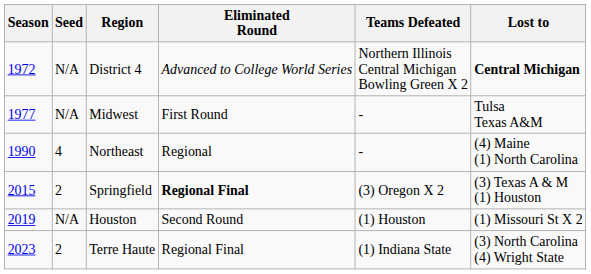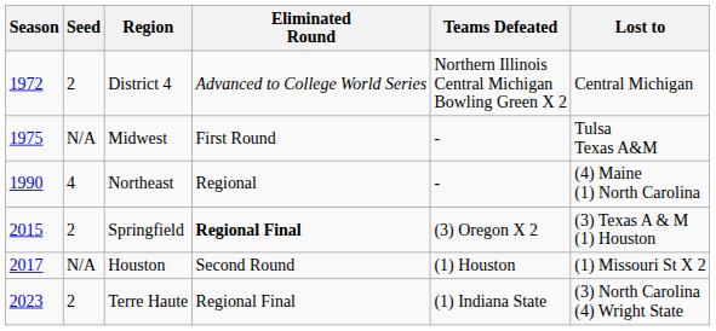District 4 | Seed: N/A -> 2
District 4 | Lost to: bold -> normal
Midwest | Season: 1977 -> 1975
Houston | Season: 2019 -> 2017
